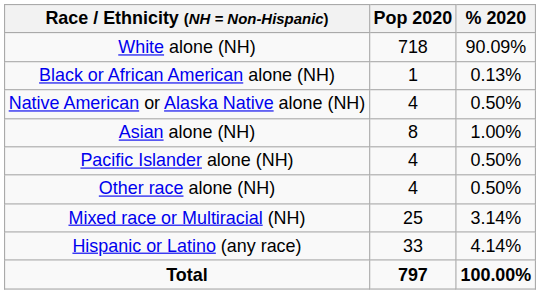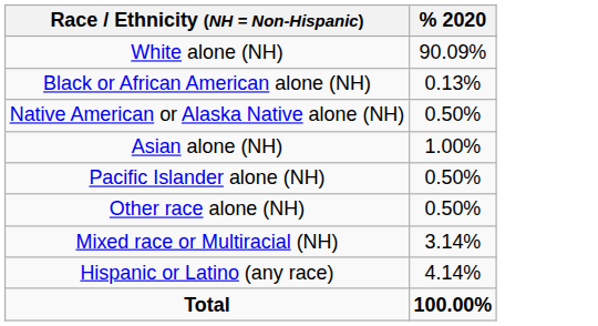- column: Pop 2020 | 718 | 1 | 4 | 8 | 4 | 4 | 25 | 33 | 797
